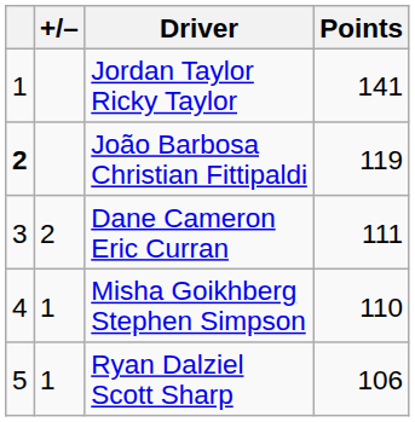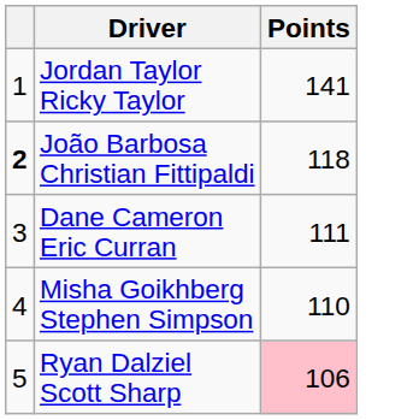- column: +/– | 2 | 1 | 1
João Barbosa Christian Fittipaldi | Points: 119 -> 118
Ryan Dalziel Scott Sharp | Points: no background -> pink background
